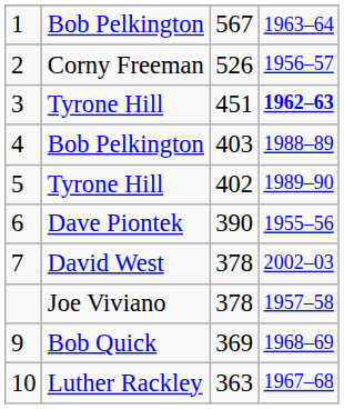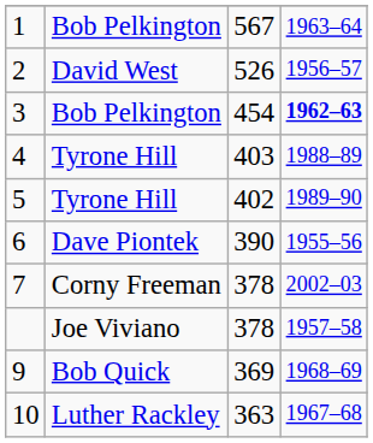2 | column 2: Corny Freeman -> David West
3 | column 2: Tyrone Hill -> Bob Pelkington
3 | column 3: 451 -> 454
4 | column 2: Bob Pelkington -> Tyrone Hill
7 | column 2: David West -> Corny Freeman
